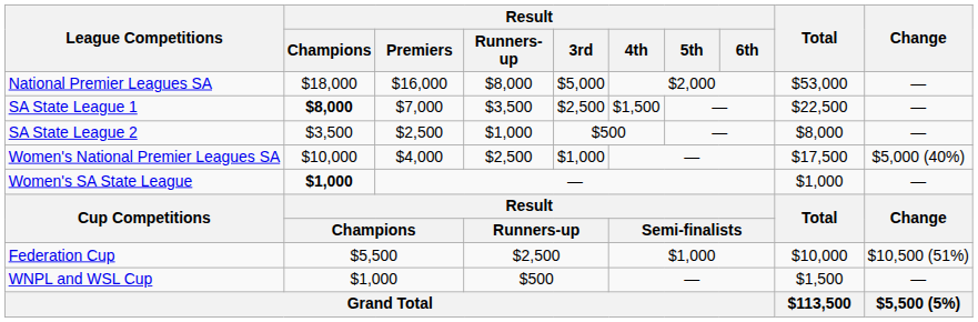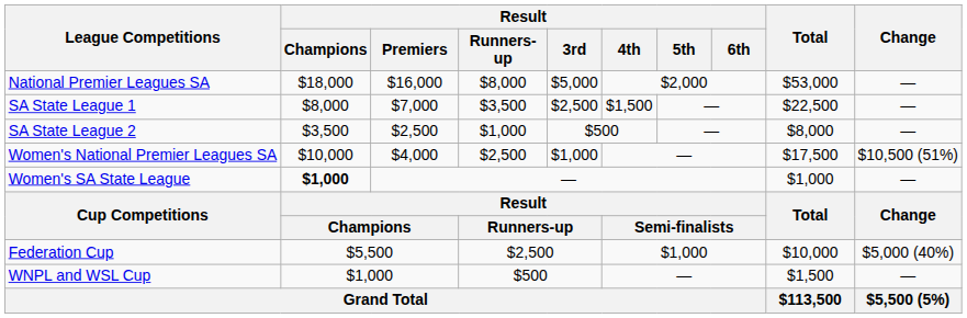SA State League 1 | Result / Champions: bold -> normal
Women's National Premier Leagues SA | Change: $5,000 (40%) -> $10,500 (51%)
Federation Cup | Change: $10,500 (51%) -> $5,000 (40%)
